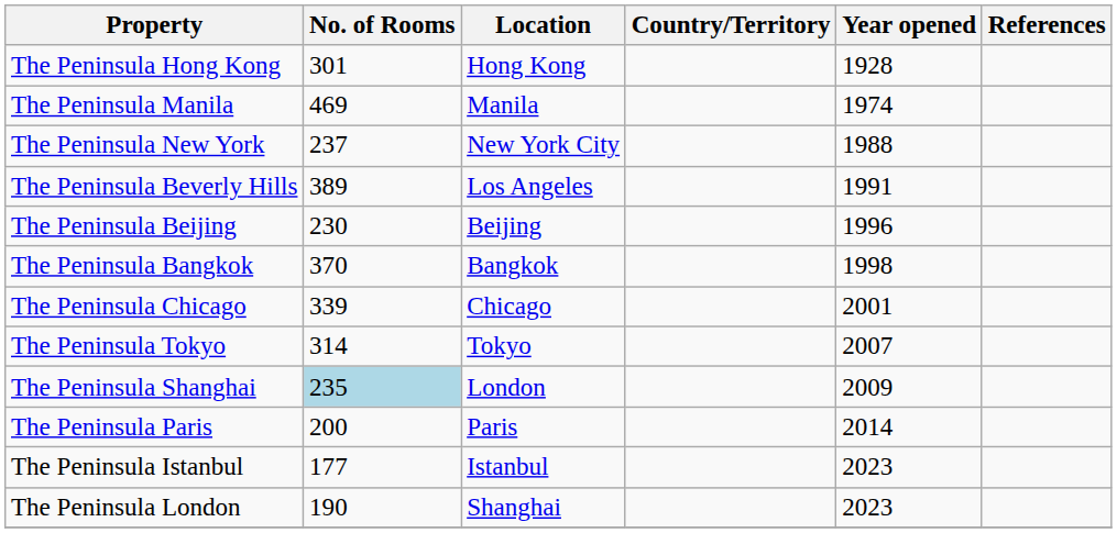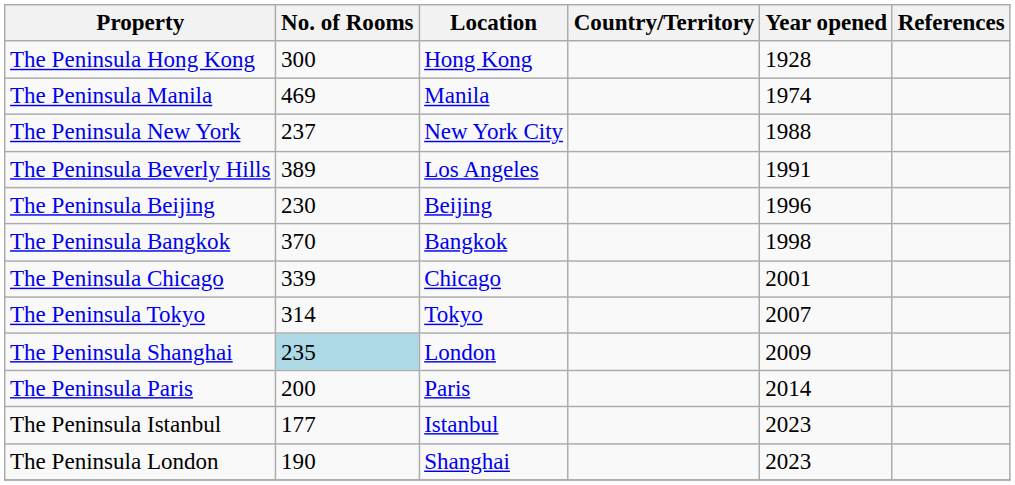The Peninsula Hong Kong | No. of Rooms: 301 -> 300
